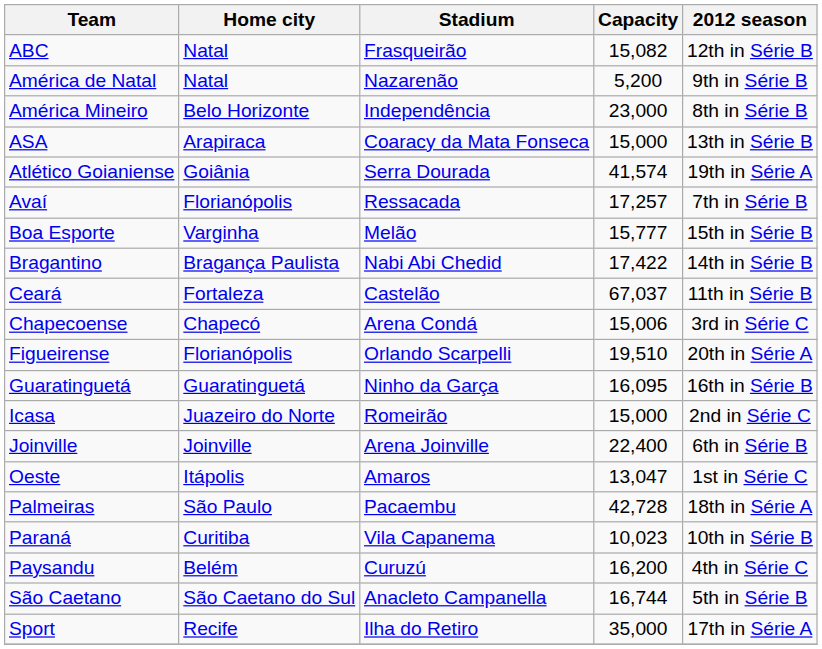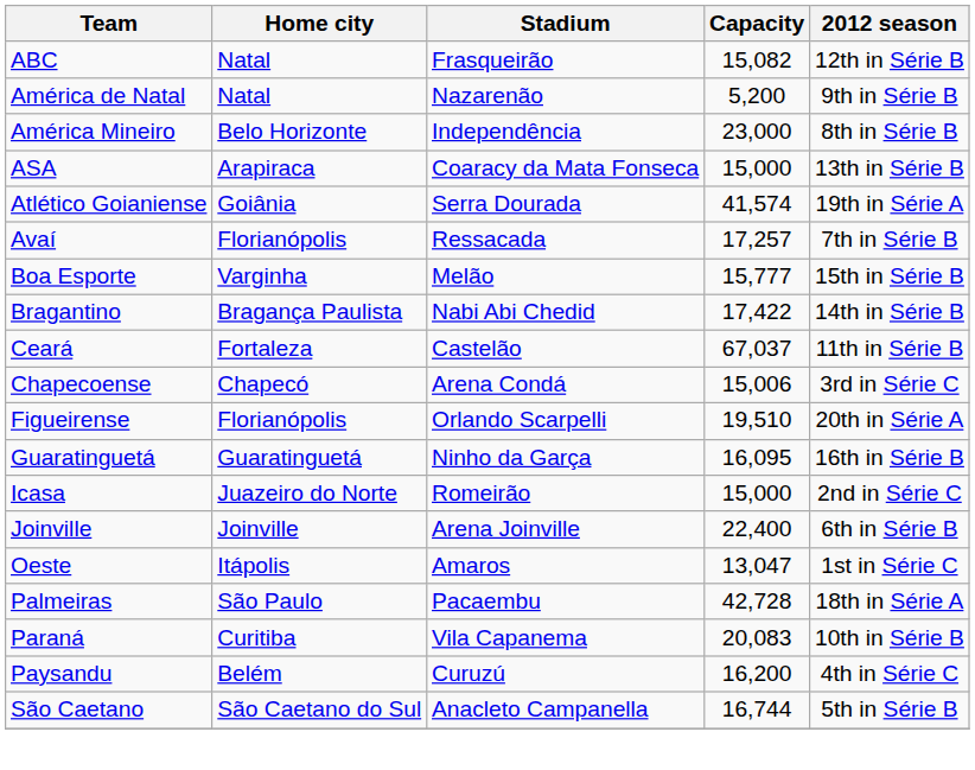Paraná | Capacity: 10,023 -> 20,083
- row: Sport | Recife | Ilha do Retiro | 35,000 | 17th in Série A
